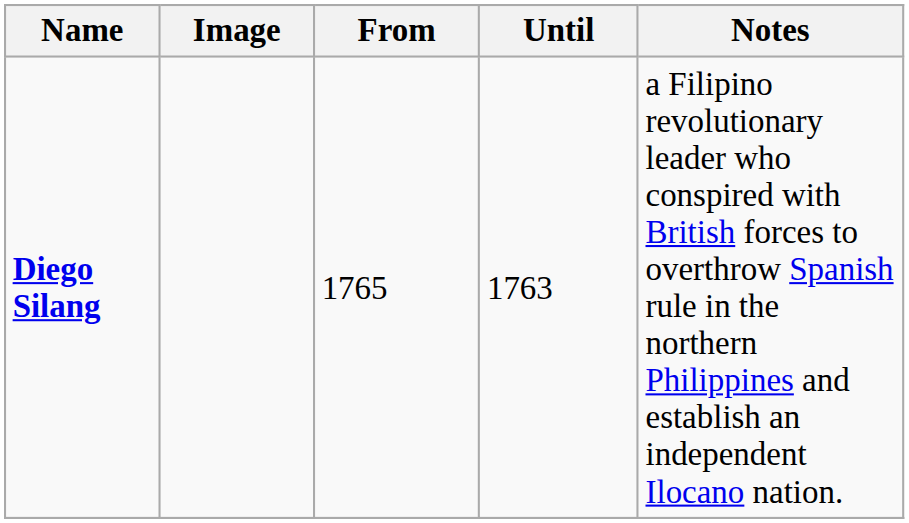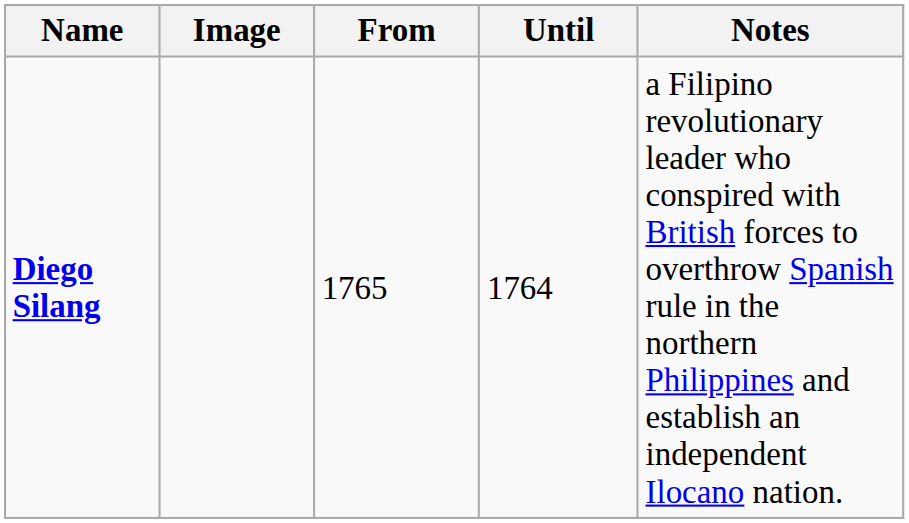Diego Silang | Until: 1763 -> 1764
